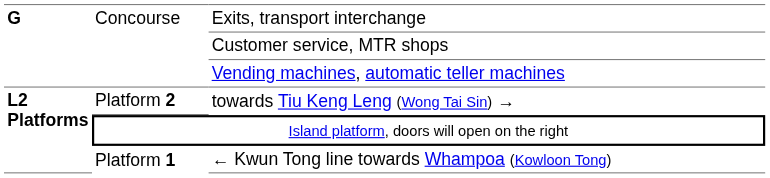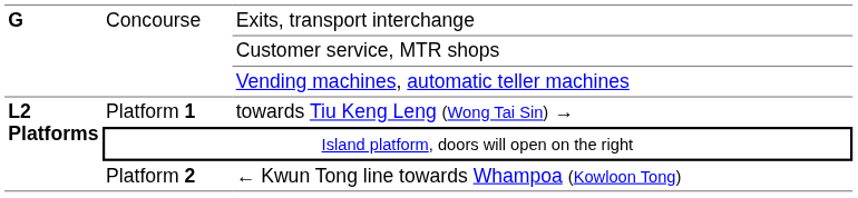towards Tiu Keng Leng (Wong Tai Sin) → | column 2: Platform 2 -> Platform 1
← Kwun Tong line towards Whampoa (Kowloon Tong) | column 2: Platform 1 -> Platform 2
